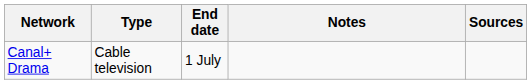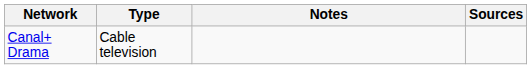- column: End date | 1 July
